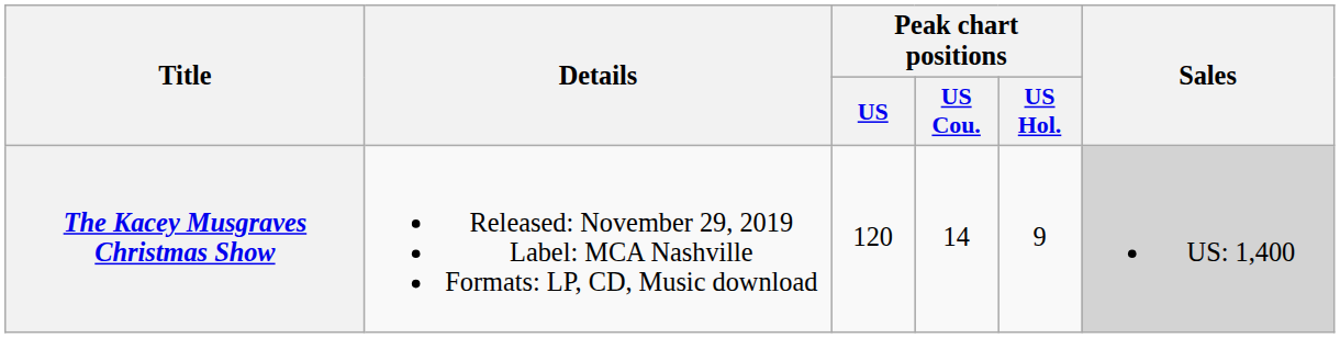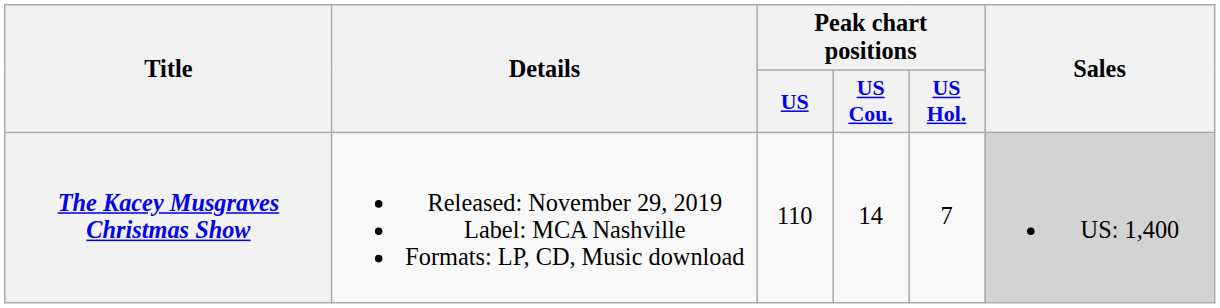The Kacey Musgraves Christmas Show | Peak chart positions / US: 120 -> 110
The Kacey Musgraves Christmas Show | Peak chart positions / US Hol.: 9 -> 7
